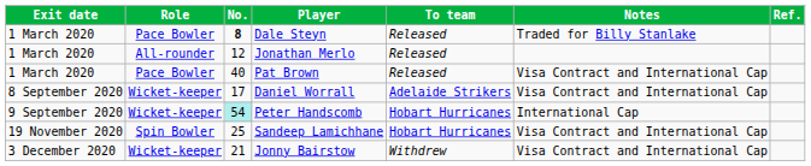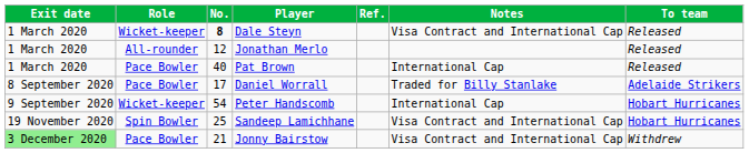columns swapped: To team <-> Ref.
Dale Steyn | Role: Pace Bowler -> Wicket-keeper
Dale Steyn | Notes: Traded for Billy Stanlake -> Visa Contract and International Cap
Pat Brown | Notes: Visa Contract and International Cap -> International Cap
Daniel Worrall | Role: Wicket-keeper -> Pace Bowler
Daniel Worrall | Notes: Visa Contract and International Cap -> Traded for Billy Stanlake
Peter Handscomb | No.: paleturquoise background -> no background
Jonny Bairstow | Exit date: no background -> lightgreen background
Jonny Bairstow | Role: Wicket-keeper -> Pace Bowler
